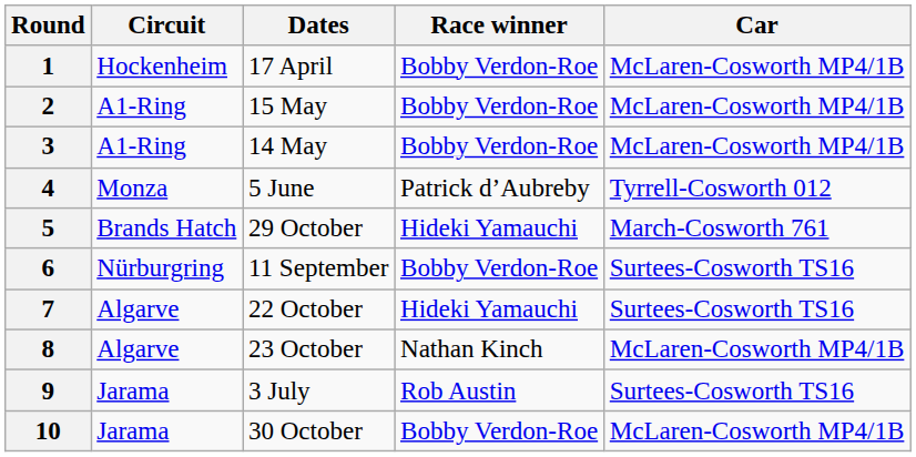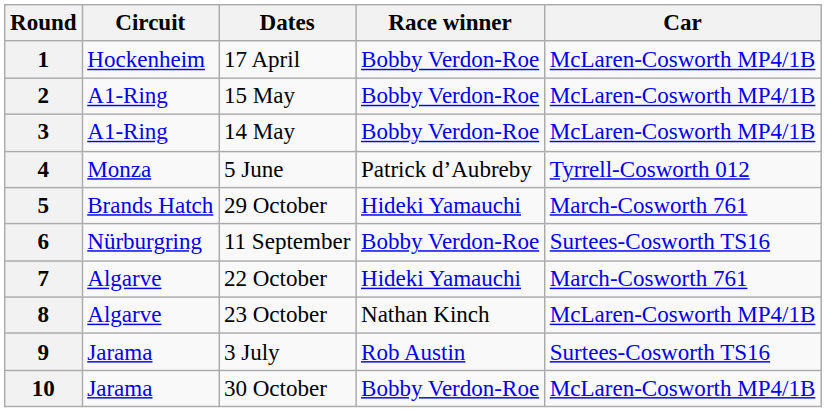7 | Car: Surtees-Cosworth TS16 -> March-Cosworth 761
